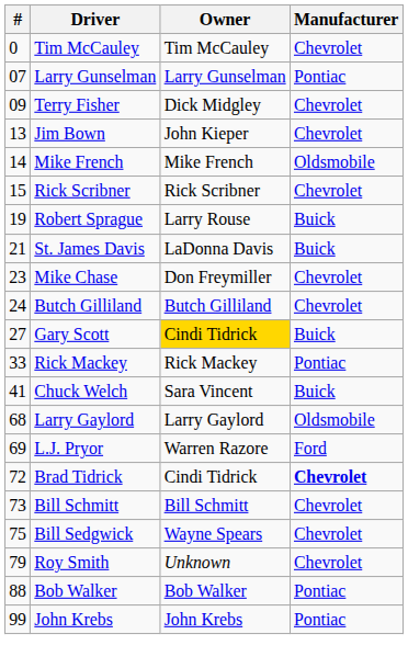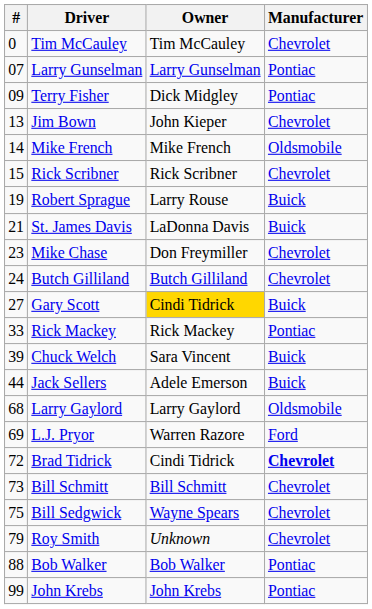Terry Fisher | Manufacturer: Chevrolet -> Pontiac
Chuck Welch | #: 41 -> 39
+ row: 44 | Jack Sellers | Adele Emerson | Buick
